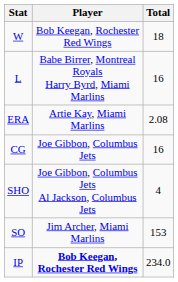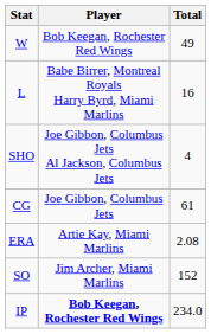W | Total: 18 -> 49
rows swapped: ERA <-> SHO
CG | Total: 16 -> 61
SO | Total: 153 -> 152
